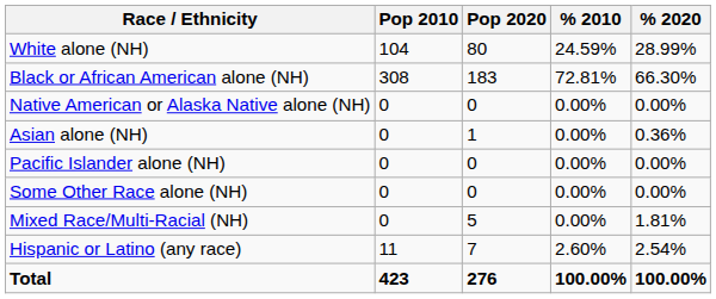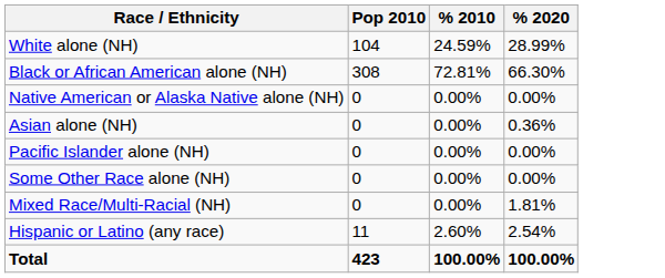- column: Pop 2020 | 80 | 183 | 0 | 1 | 0 | 0 | 5 | 7 | 276
